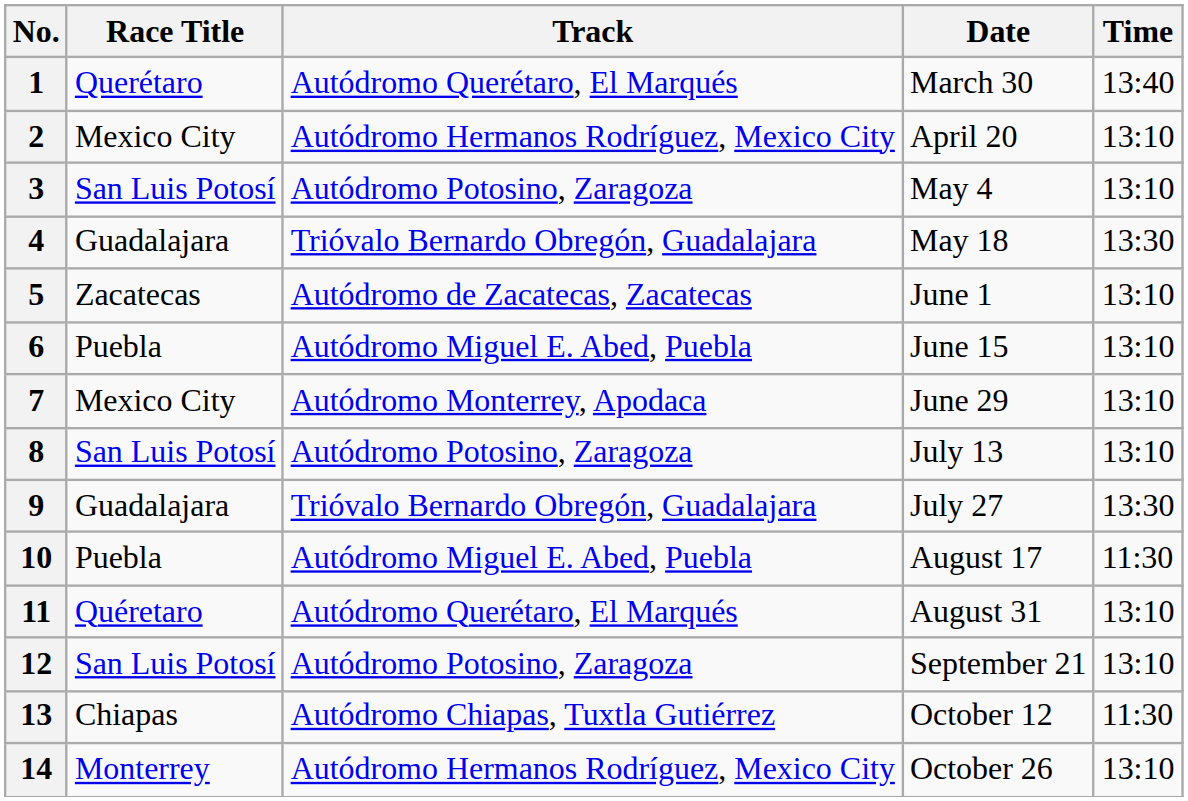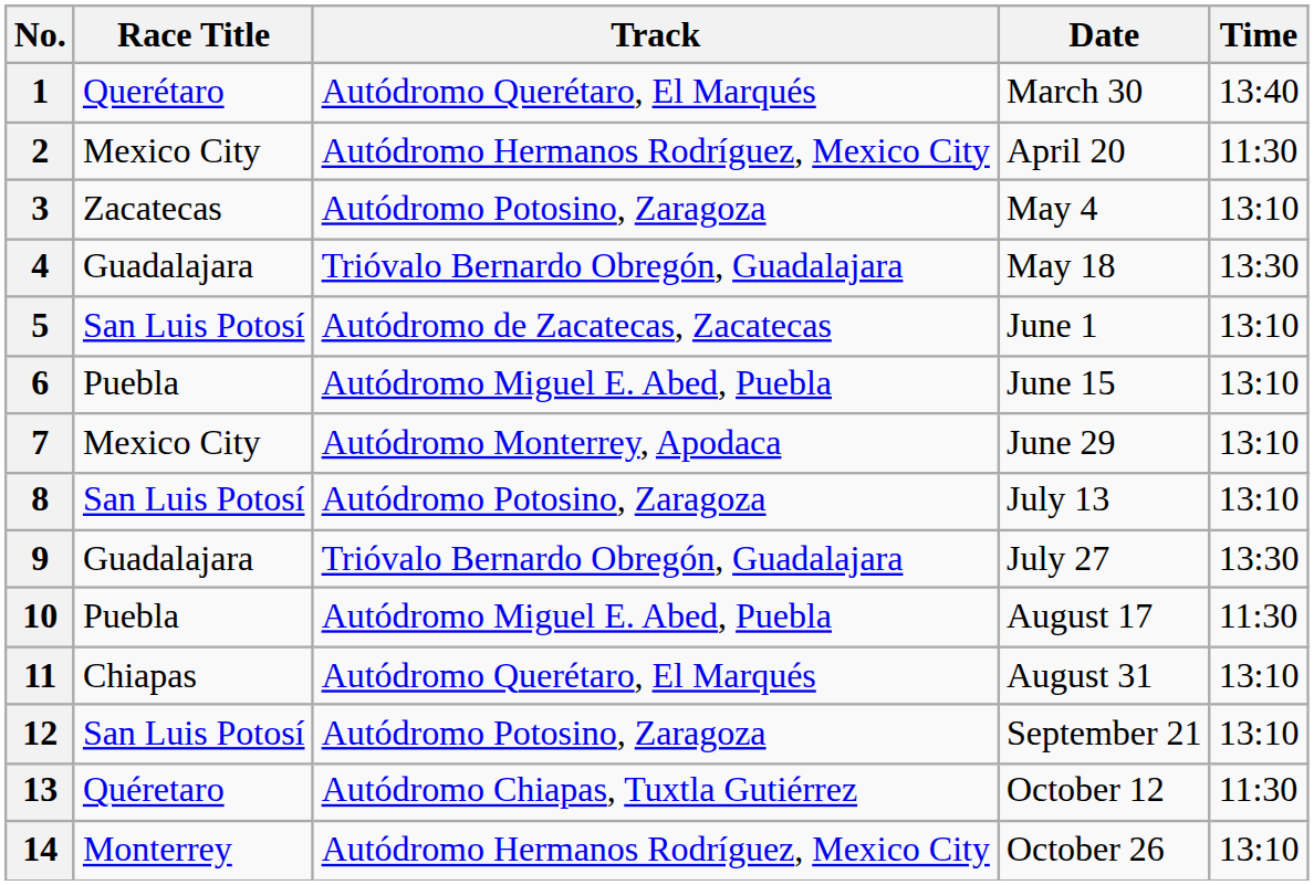2 | Time: 13:10 -> 11:30
3 | Race Title: San Luis Potosí -> Zacatecas
5 | Race Title: Zacatecas -> San Luis Potosí
11 | Race Title: Quéretaro -> Chiapas
13 | Race Title: Chiapas -> Quéretaro
